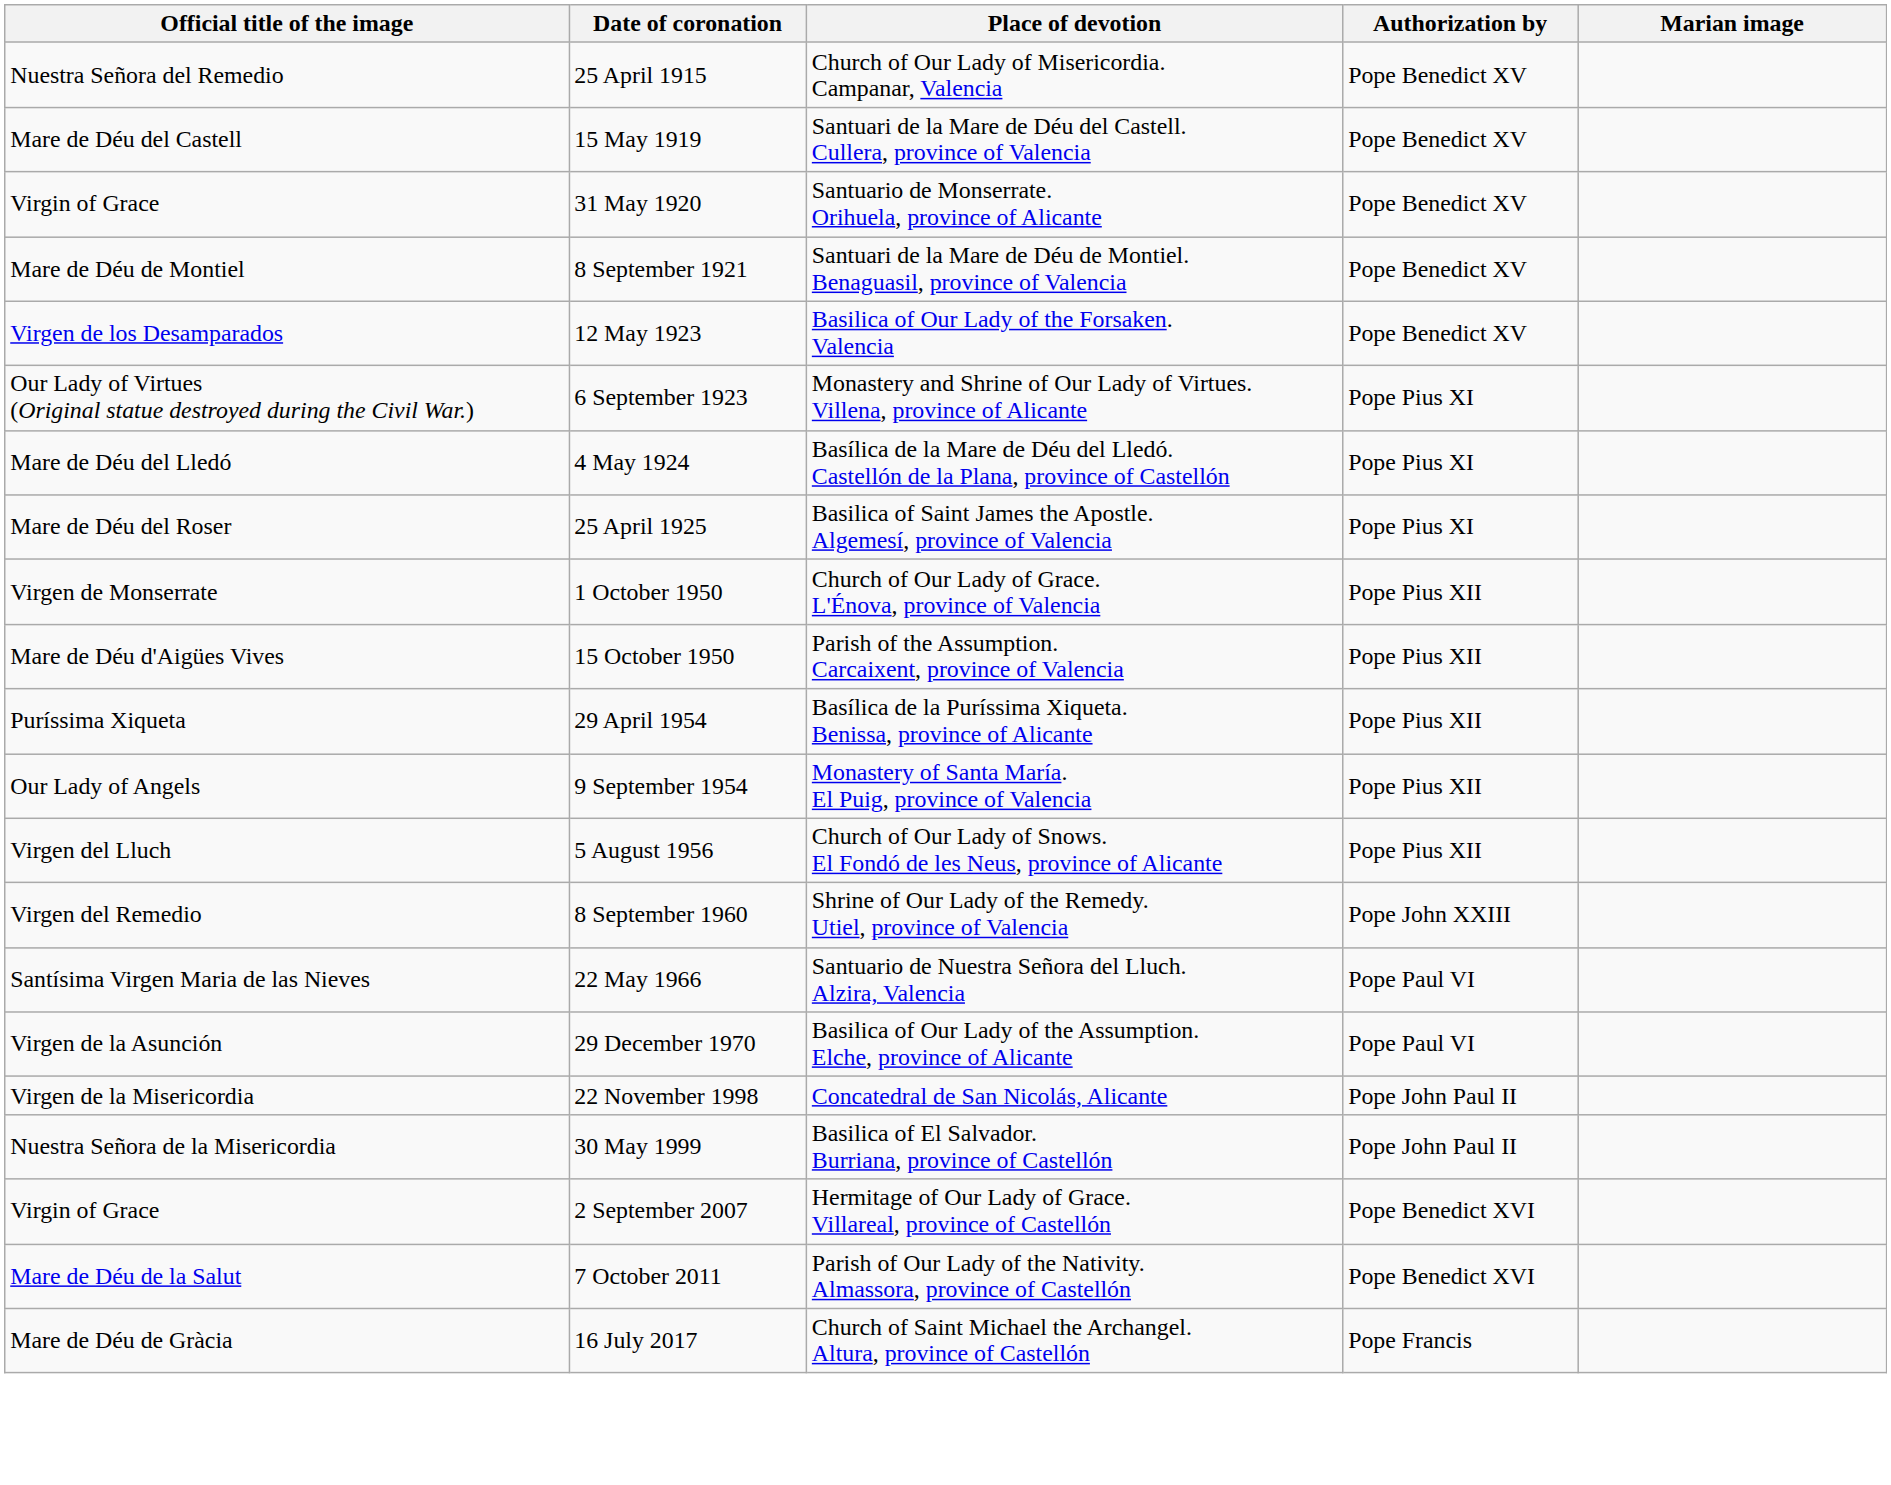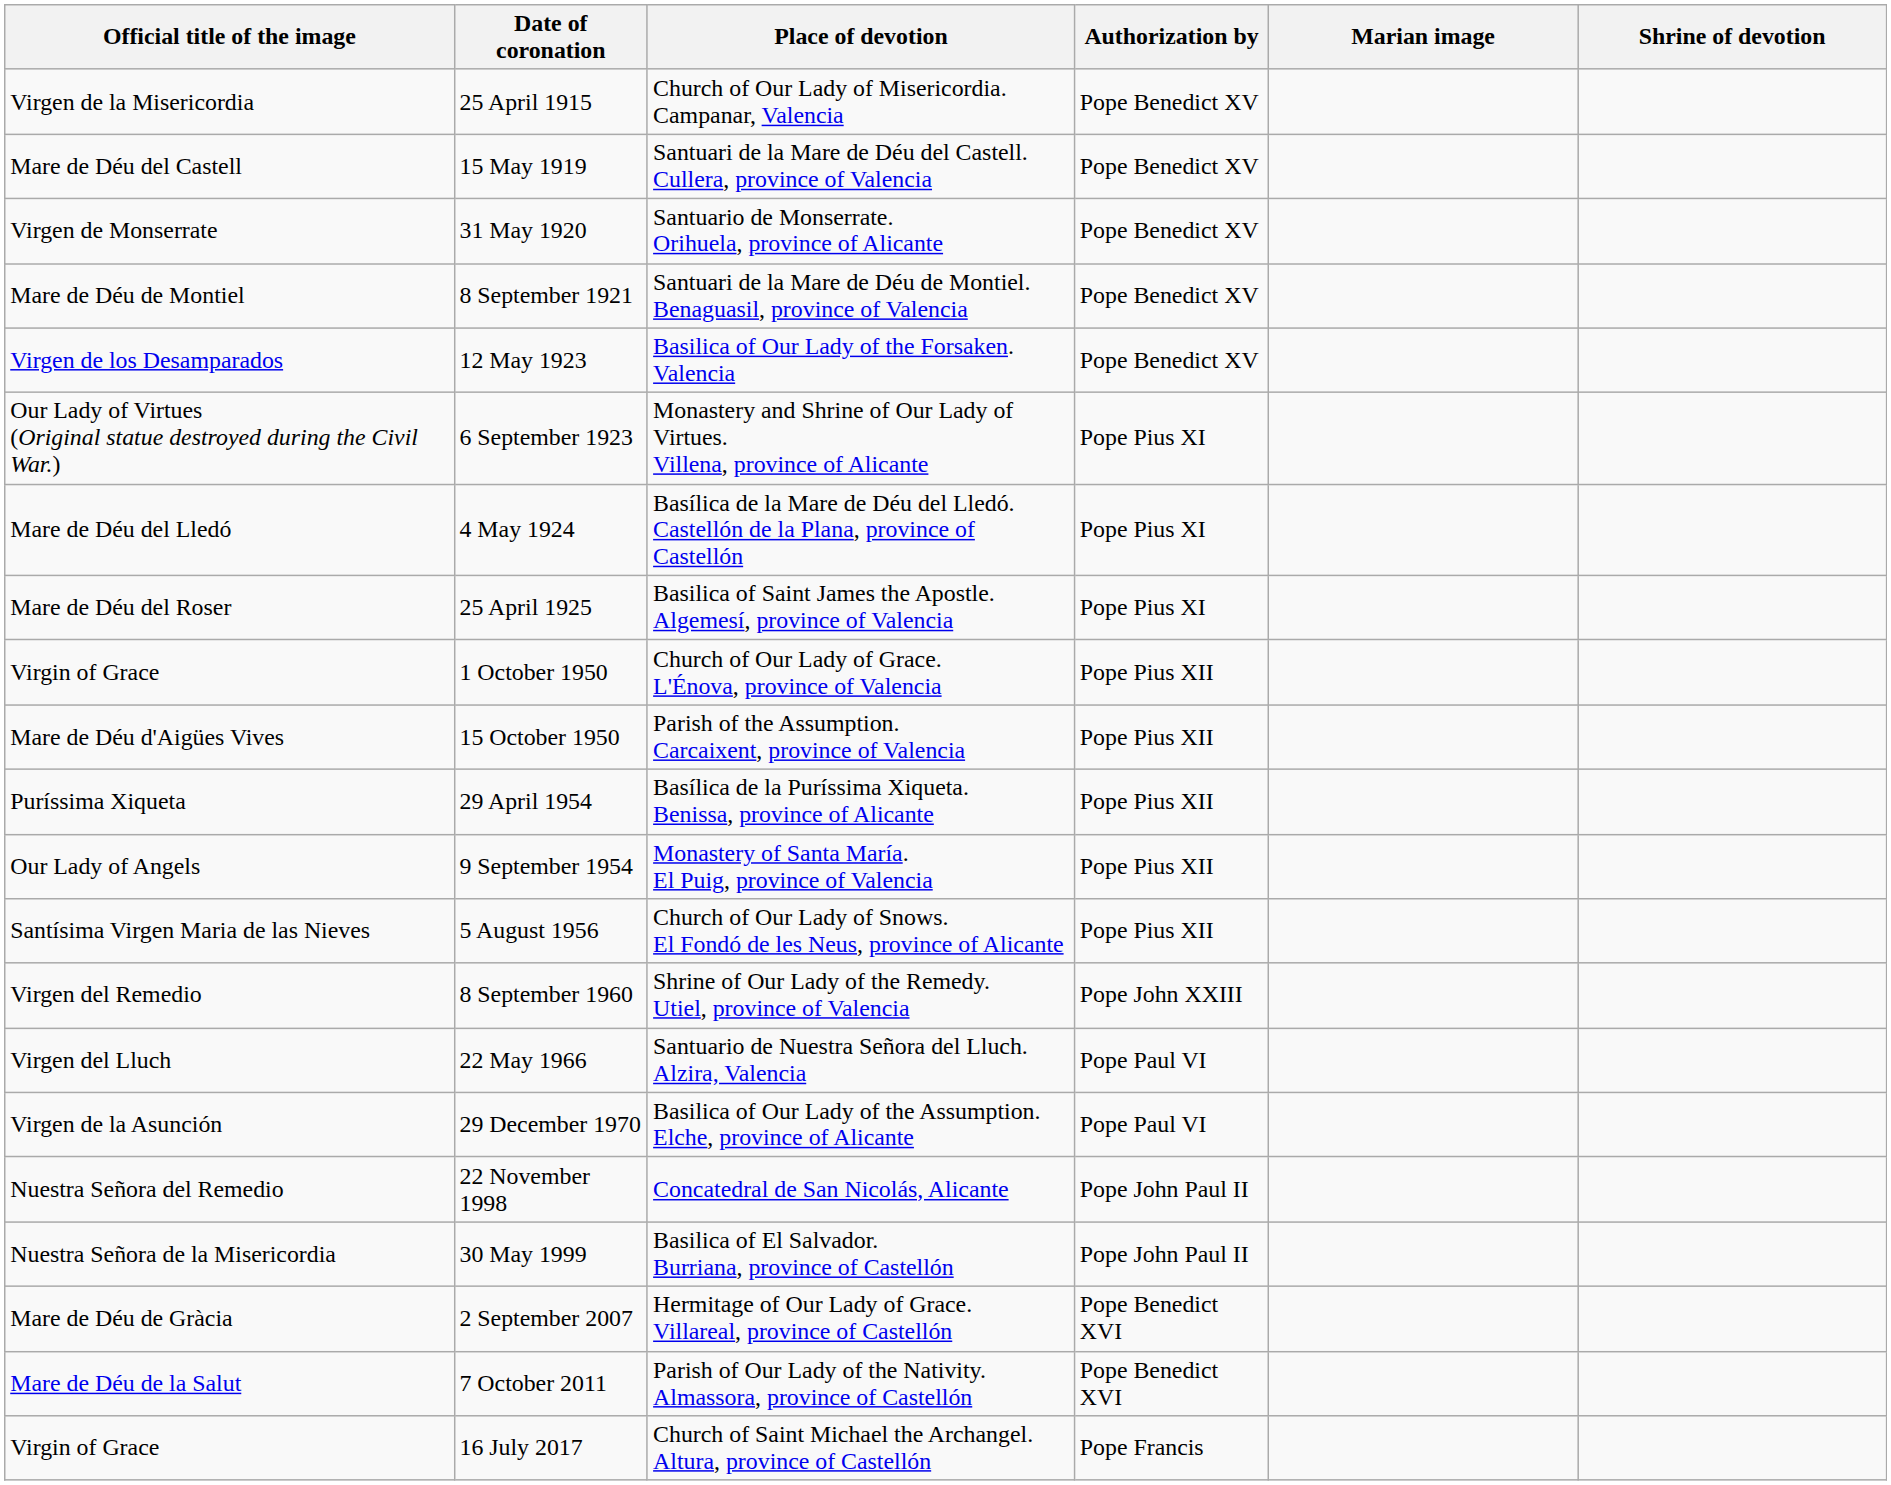+ column: Shrine of devotion
25 April 1915 | Official title of the image: Nuestra Señora del Remedio -> Virgen de la Misericordia
31 May 1920 | Official title of the image: Virgin of Grace -> Virgen de Monserrate
1 October 1950 | Official title of the image: Virgen de Monserrate -> Virgin of Grace
5 August 1956 | Official title of the image: Virgen del Lluch -> Santísima Virgen Maria de las Nieves
22 May 1966 | Official title of the image: Santísima Virgen Maria de las Nieves -> Virgen del Lluch
22 November 1998 | Official title of the image: Virgen de la Misericordia -> Nuestra Señora del Remedio
2 September 2007 | Official title of the image: Virgin of Grace -> Mare de Déu de Gràcia
16 July 2017 | Official title of the image: Mare de Déu de Gràcia -> Virgin of Grace
